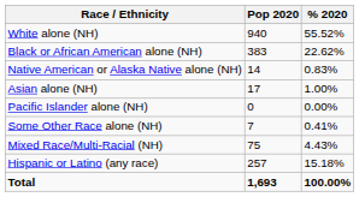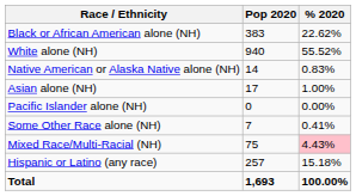rows swapped: White alone (NH) <-> Black or African American alone (NH)
Mixed Race/Multi-Racial (NH) | % 2020: no background -> pink background
